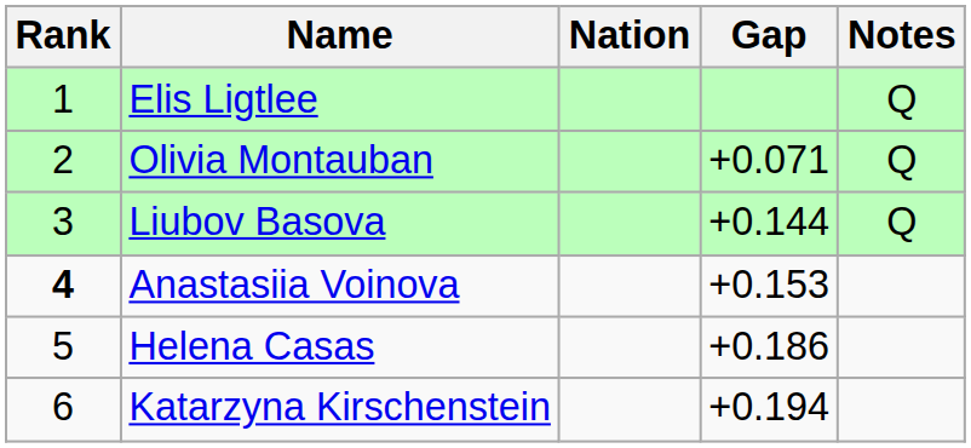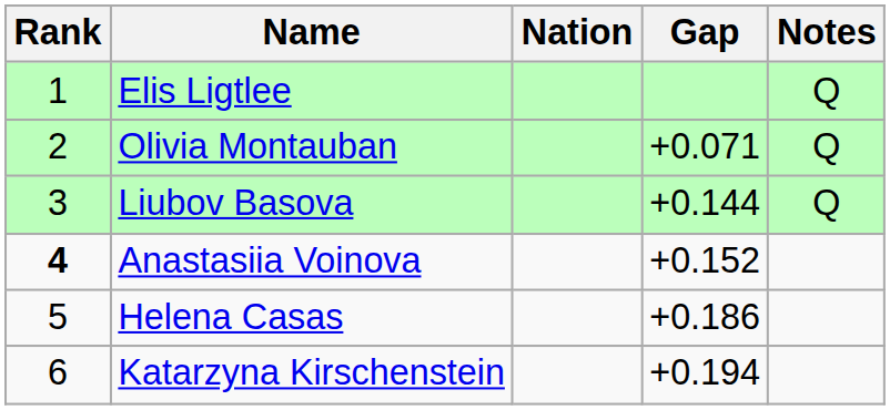Anastasiia Voinova | Gap: +0.153 -> +0.152
